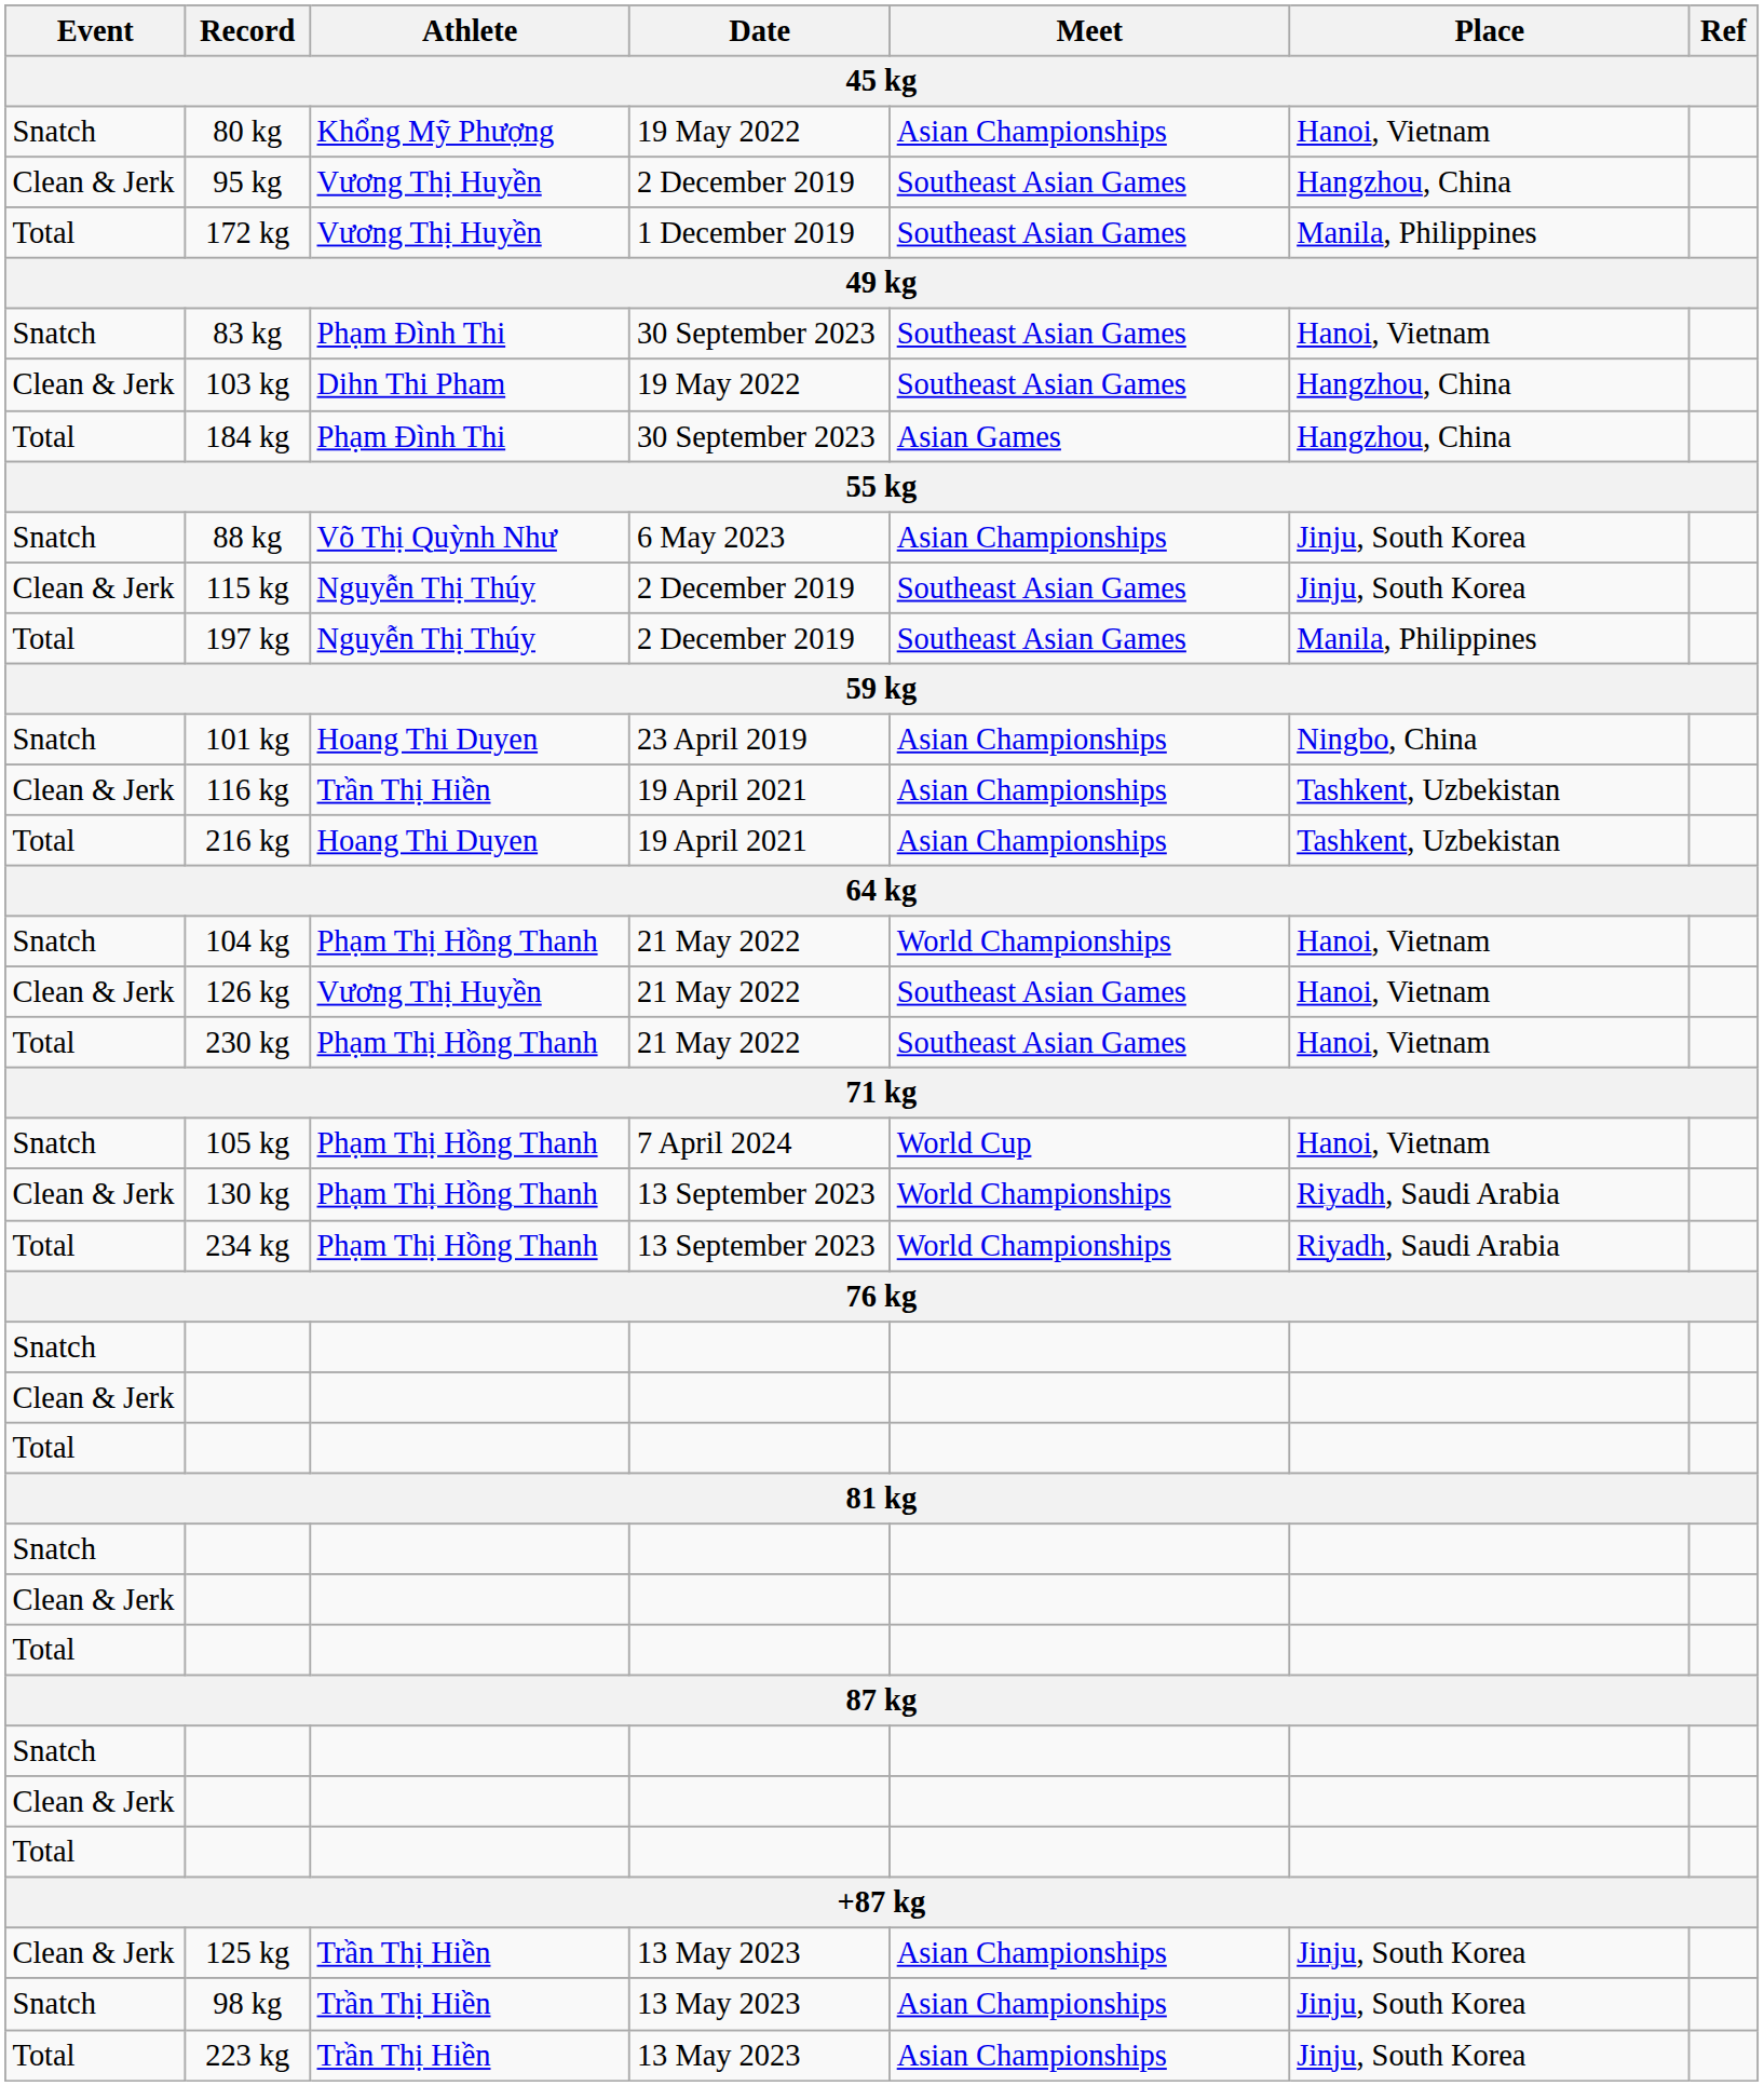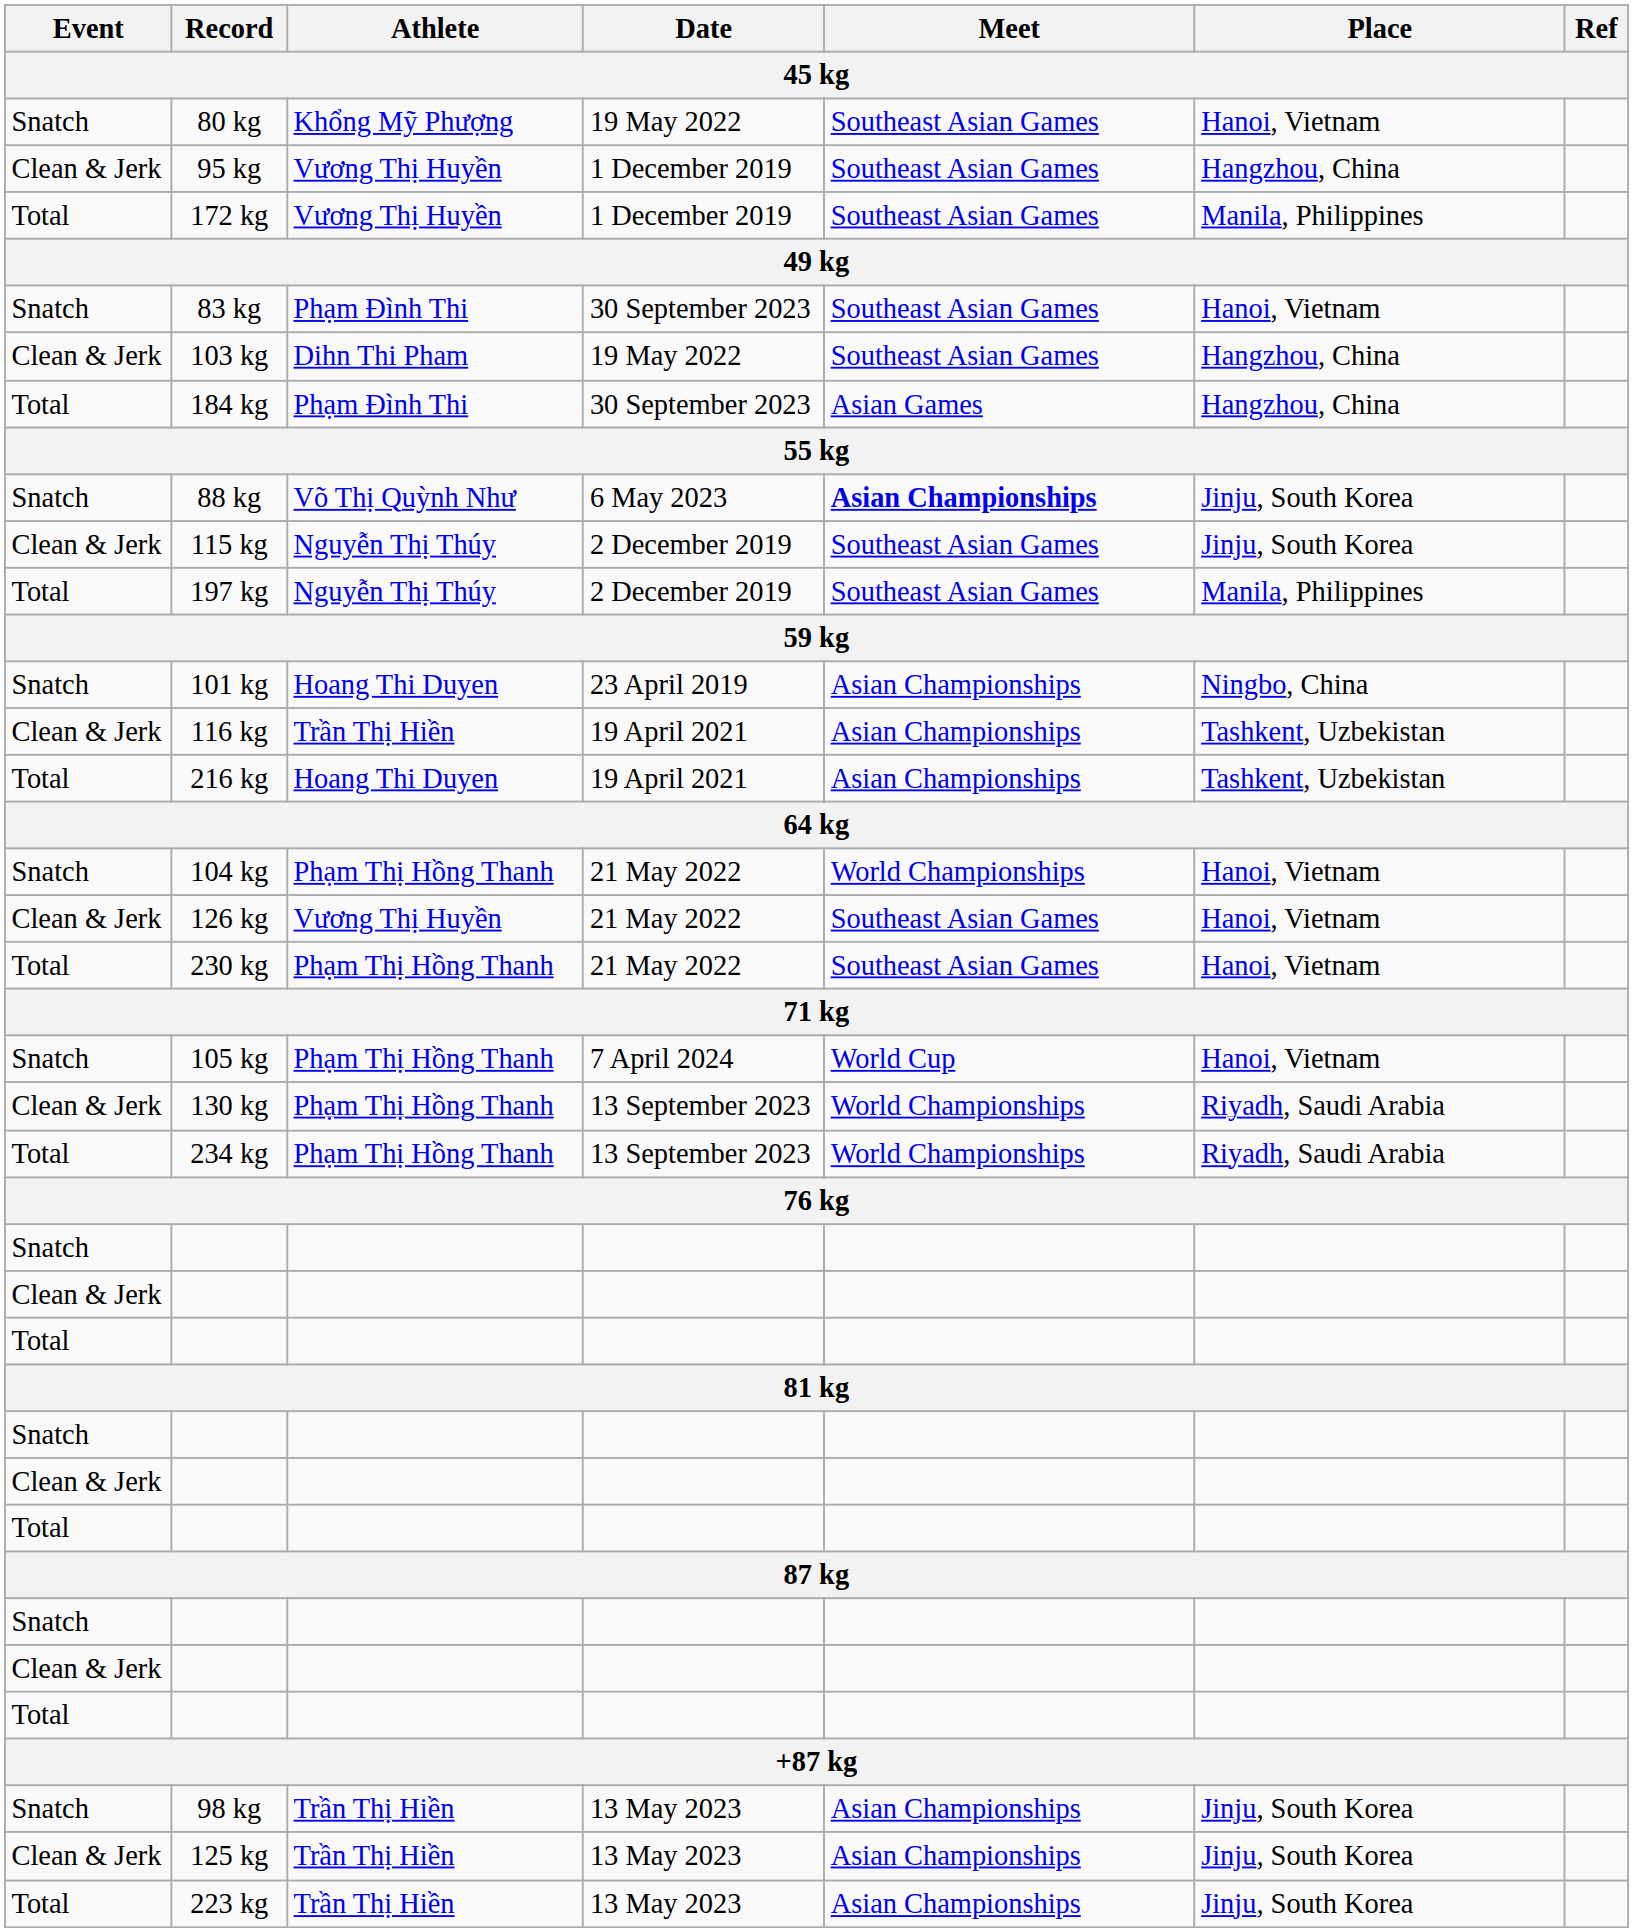80 kg | Meet: Asian Championships -> Southeast Asian Games
95 kg | Date: 2 December 2019 -> 1 December 2019
88 kg | Meet: normal -> bold
rows swapped: 98 kg <-> 125 kg
